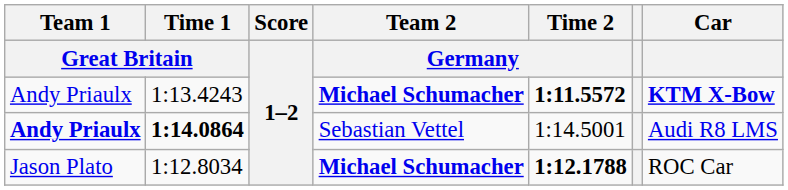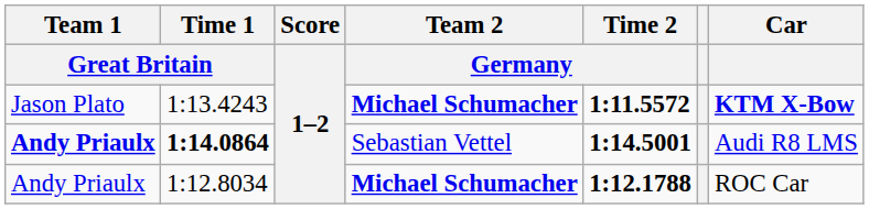1:13.4243 | Team 1 / Great Britain: Andy Priaulx -> Jason Plato
1:14.0864 | Time 2 / Germany: normal -> bold
1:12.8034 | Team 1 / Great Britain: Jason Plato -> Andy Priaulx
